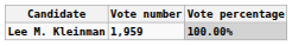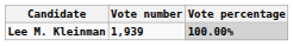Lee M. Kleinman | Vote number: 1,959 -> 1,939
